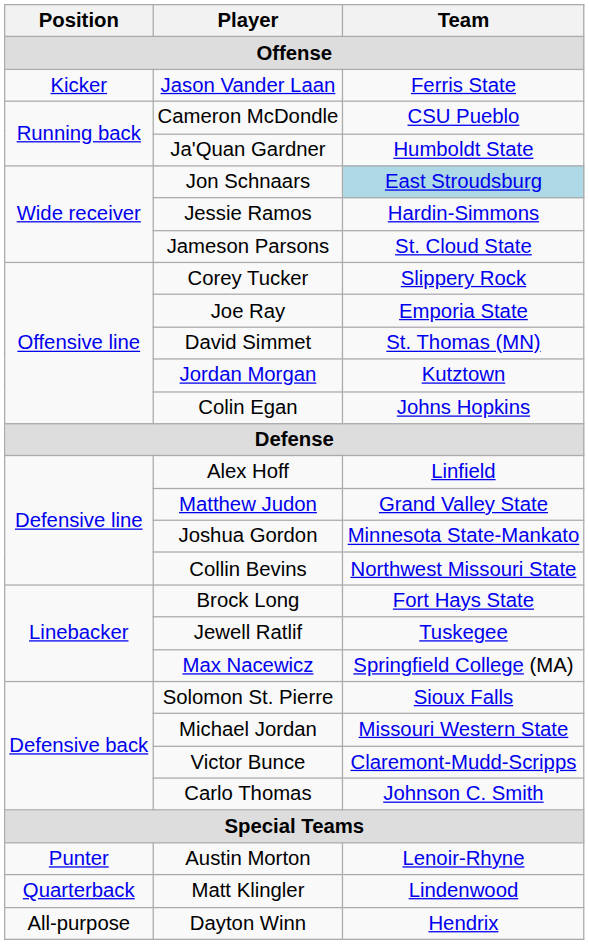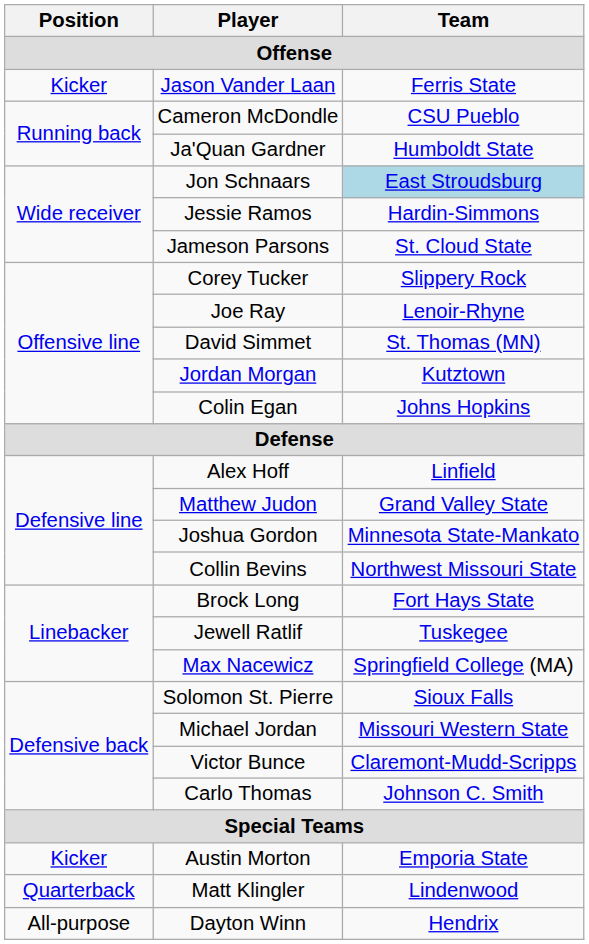Joe Ray | Team: Emporia State -> Lenoir-Rhyne
Austin Morton | Position: Punter -> Kicker
Austin Morton | Team: Lenoir-Rhyne -> Emporia State
